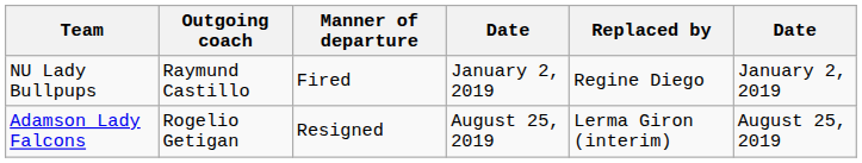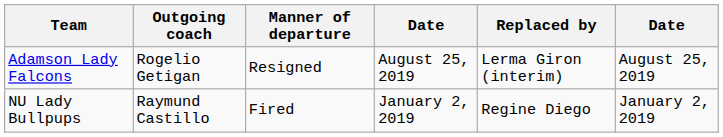rows swapped: NU Lady Bullpups <-> Adamson Lady Falcons
